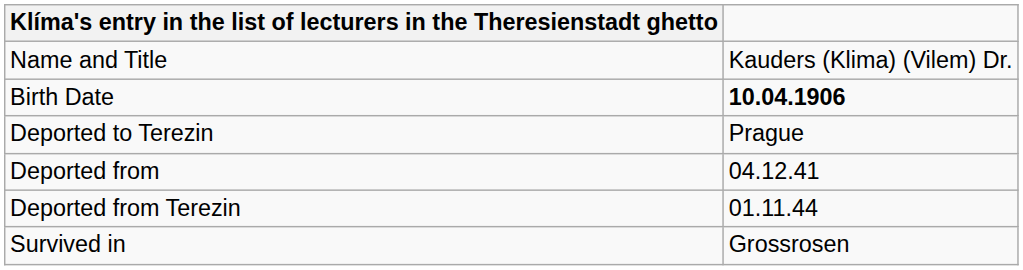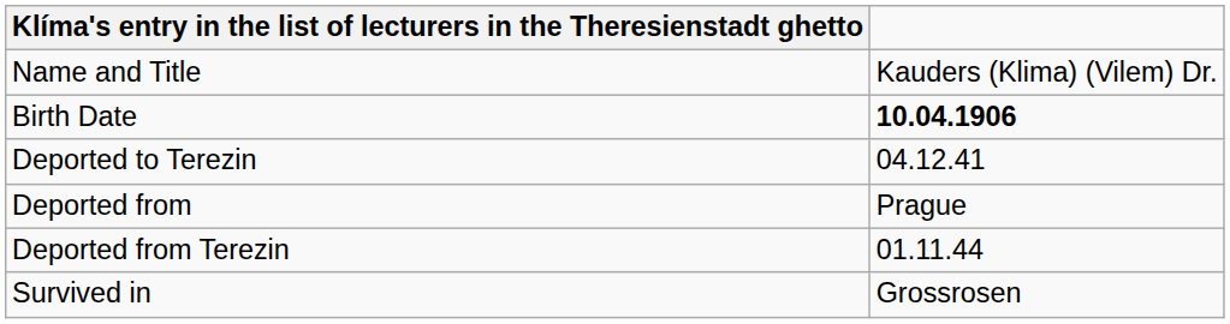Deported to Terezin | column 2: Prague -> 04.12.41
Deported from | column 2: 04.12.41 -> Prague
